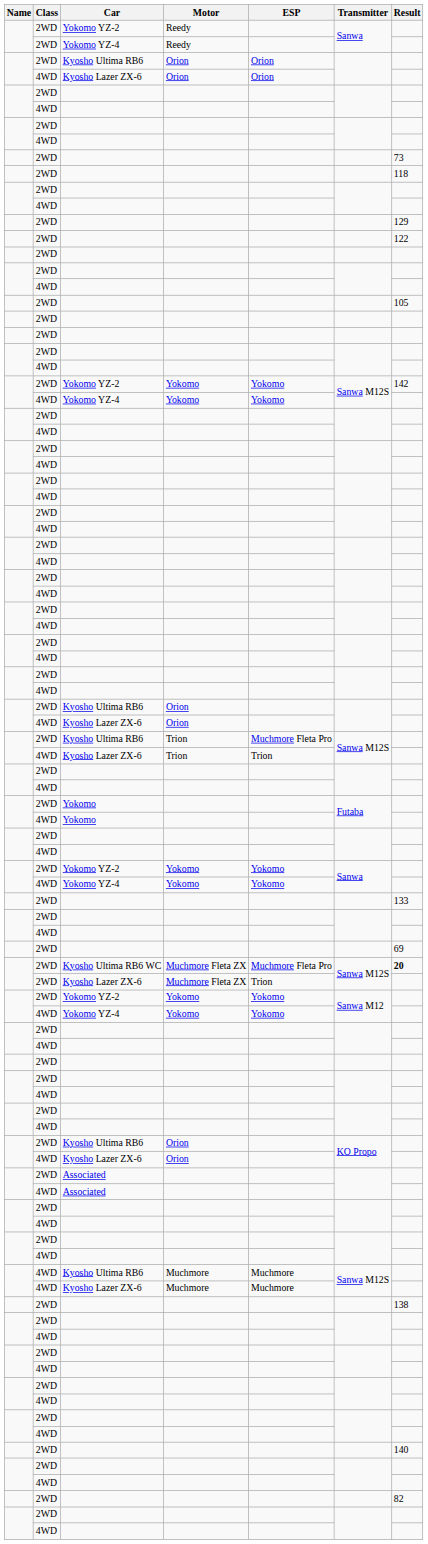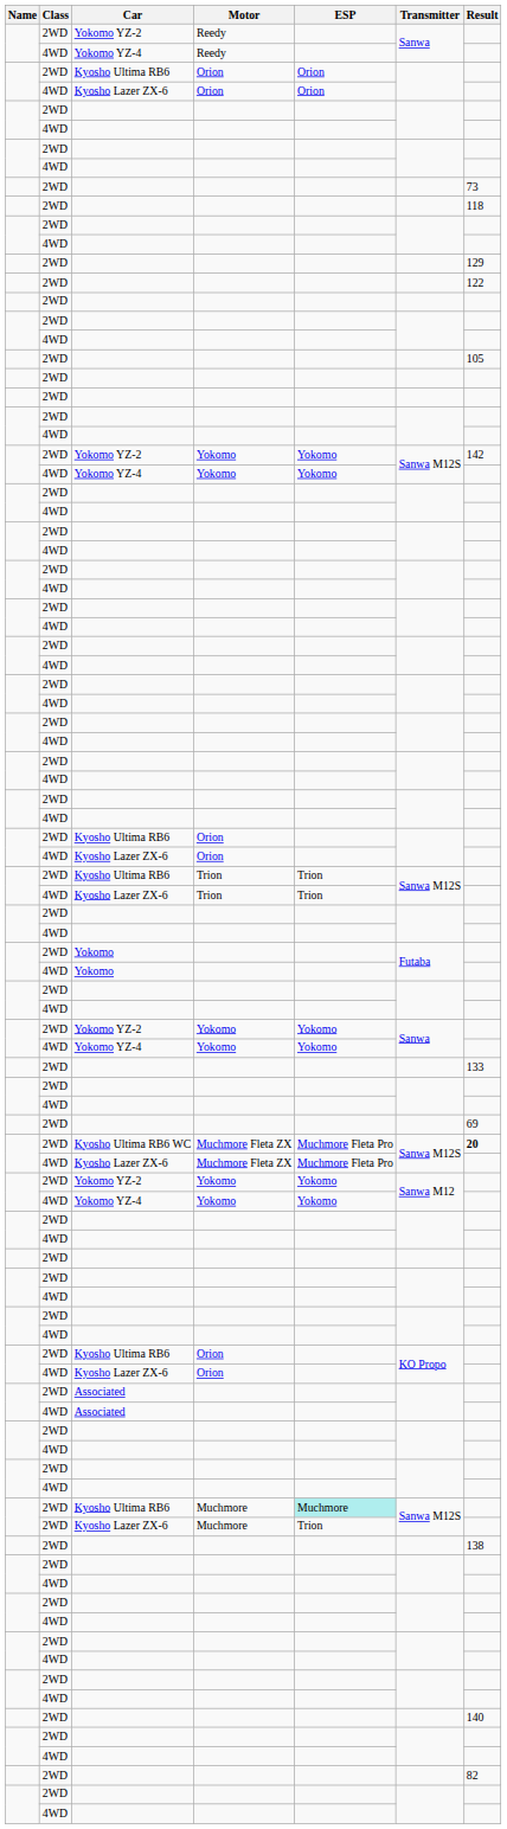Yokomo YZ-4 / Reedy | Class: 2WD -> 4WD
Kyosho Ultima RB6 / Trion | ESP: Muchmore Fleta Pro -> Trion
Kyosho Lazer ZX-6 / Muchmore Fleta ZX | Class: 2WD -> 4WD
Kyosho Lazer ZX-6 / Muchmore Fleta ZX | ESP: Trion -> Muchmore Fleta Pro
Kyosho Ultima RB6 / Muchmore | Class: 4WD -> 2WD
Kyosho Ultima RB6 / Muchmore | ESP: no background -> paleturquoise background
Kyosho Lazer ZX-6 / Muchmore | Class: 4WD -> 2WD
Kyosho Lazer ZX-6 / Muchmore | ESP: Muchmore -> Trion
